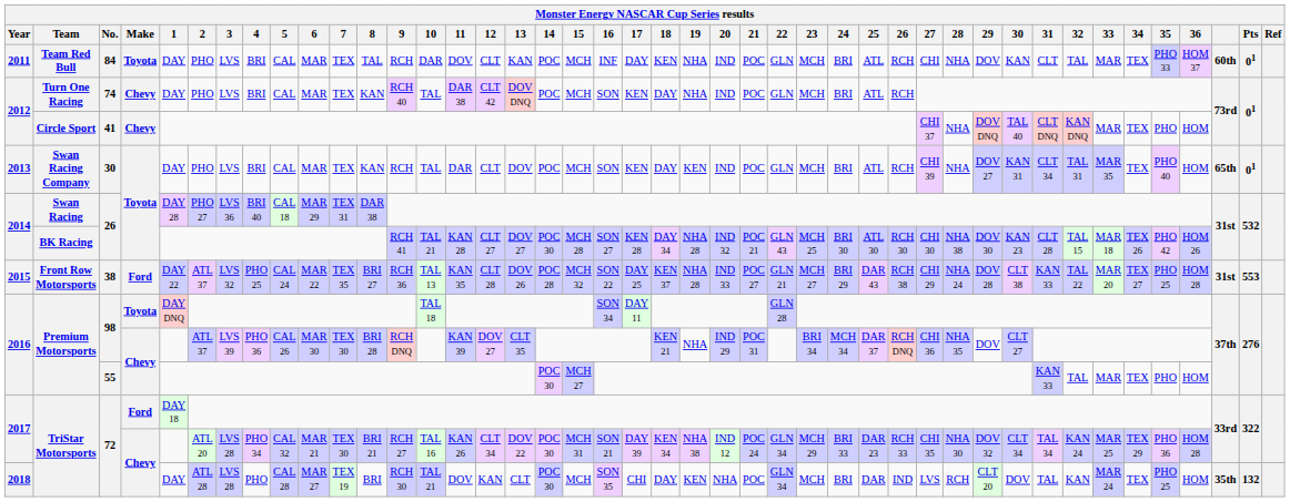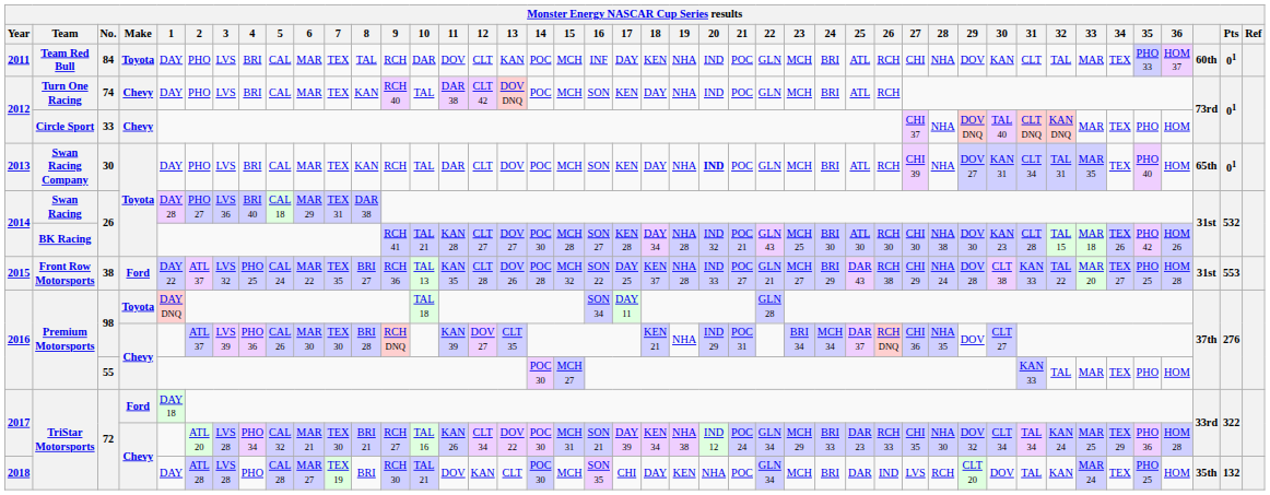Circle Sport | No.: 41 -> 33
Swan Racing Company | 19: KEN -> NHA
Swan Racing Company | 20: normal -> bold
